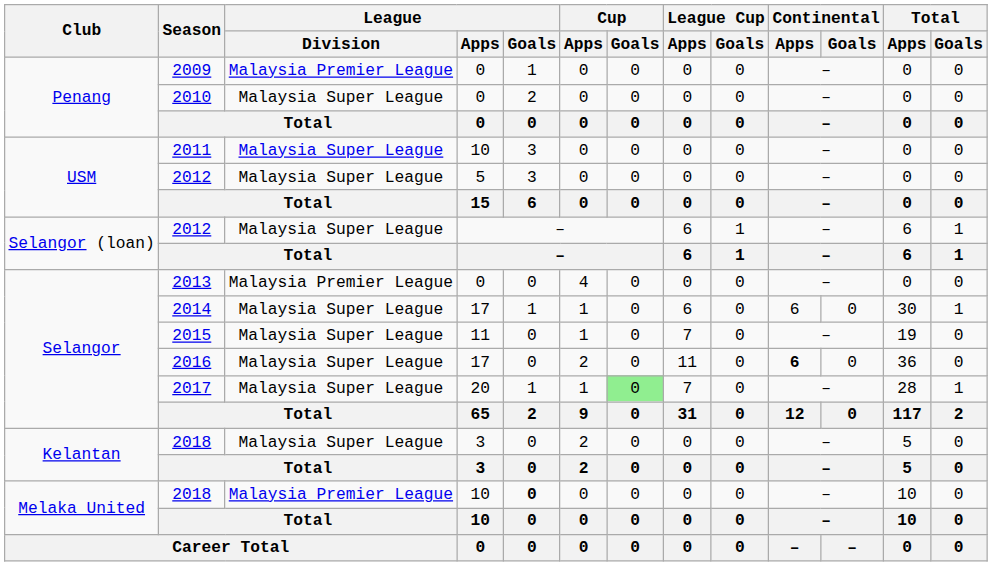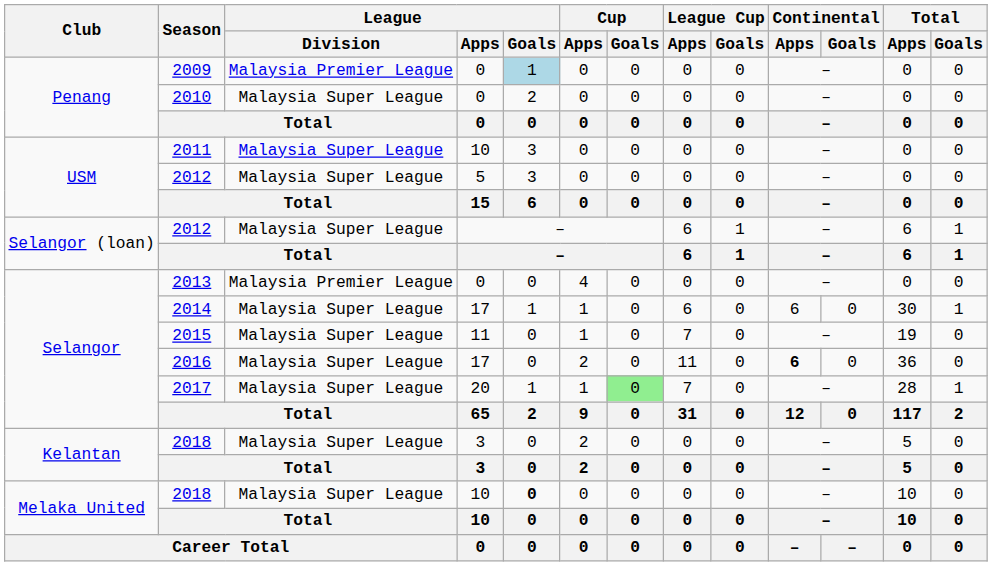2009 | League / Goals: no background -> lightblue background
2018 / 10 | League / Division: Malaysia Premier League -> Malaysia Super League
